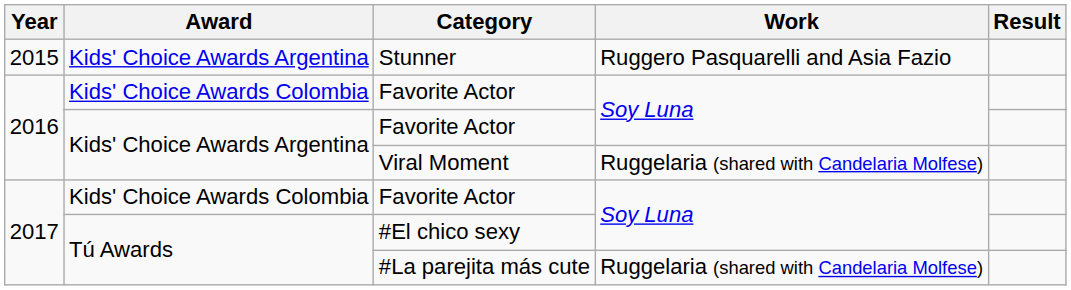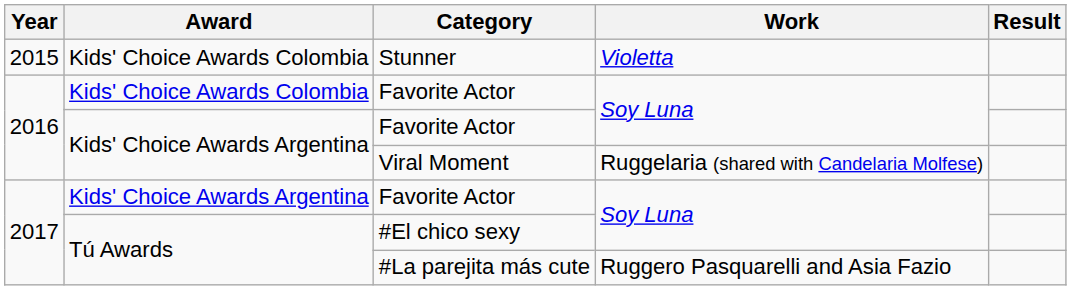Stunner | Award: Kids' Choice Awards Argentina -> Kids' Choice Awards Colombia
Stunner | Work: Ruggero Pasquarelli and Asia Fazio -> Violetta
2017 / Favorite Actor | Award: Kids' Choice Awards Colombia -> Kids' Choice Awards Argentina
#La parejita más cute | Work: Ruggelaria (shared with Candelaria Molfese) -> Ruggero Pasquarelli and Asia Fazio
